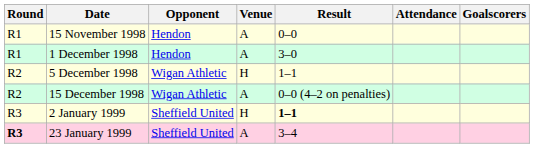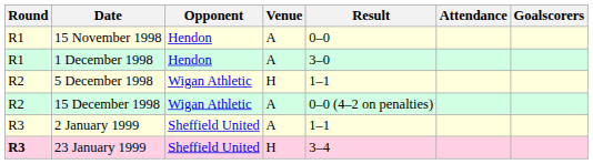2 January 1999 | Venue: H -> A
2 January 1999 | Result: bold -> normal
23 January 1999 | Venue: A -> H
